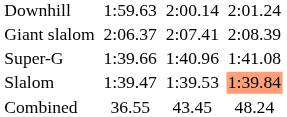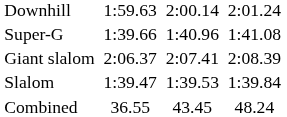rows swapped: Super-G <-> Giant slalom
Slalom | column 7: lightsalmon background -> no background
